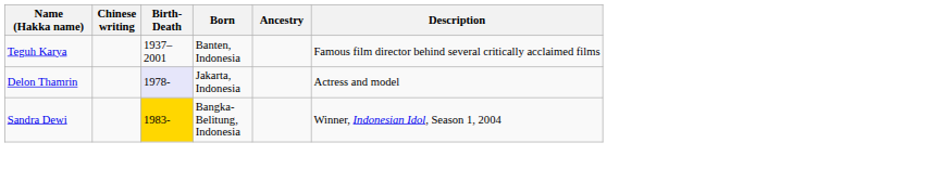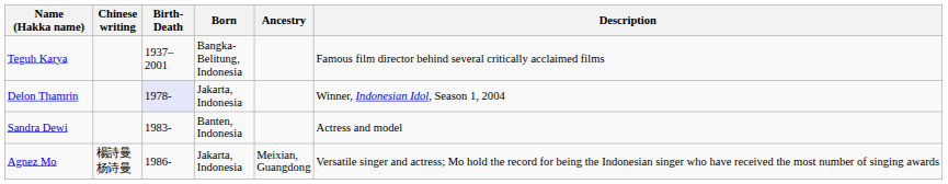Teguh Karya | Born: Banten, Indonesia -> Bangka-Belitung, Indonesia
Delon Thamrin | Description: Actress and model -> Winner, Indonesian Idol, Season 1, 2004
Sandra Dewi | Birth-Death: gold background -> no background
Sandra Dewi | Born: Bangka-Belitung, Indonesia -> Banten, Indonesia
Sandra Dewi | Description: Winner, Indonesian Idol, Season 1, 2004 -> Actress and model
+ row: Agnez Mo | 楊詩曼 杨诗曼 | 1986- | Jakarta, Indonesia | Meixian, Guangdong | Versatile singer and actress; Mo hold the record for being the Indonesian singer who have received the most number of singing awards
